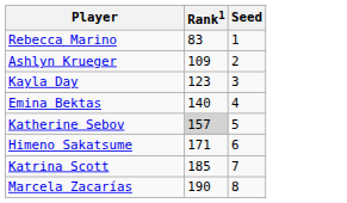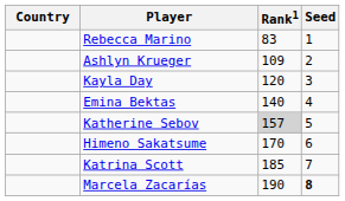+ column: Country
Kayla Day | Rank1: 123 -> 120
Himeno Sakatsume | Rank1: 171 -> 170
Marcela Zacarías | Seed: normal -> bold
